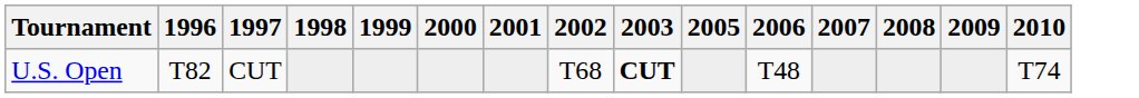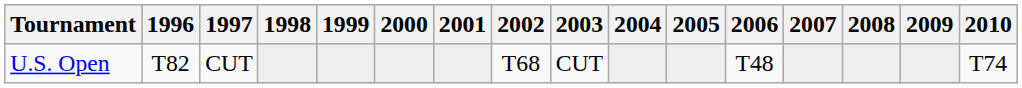+ column: 2004
U.S. Open | 2003: bold -> normal
